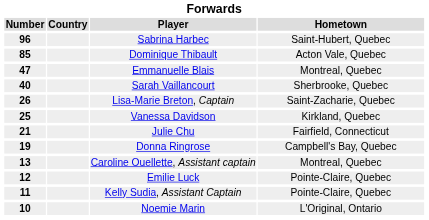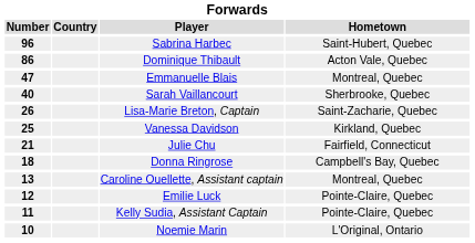Dominique Thibault | Number: 85 -> 86
Donna Ringrose | Number: 19 -> 18
